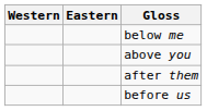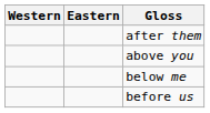rows swapped: below me <-> after them
